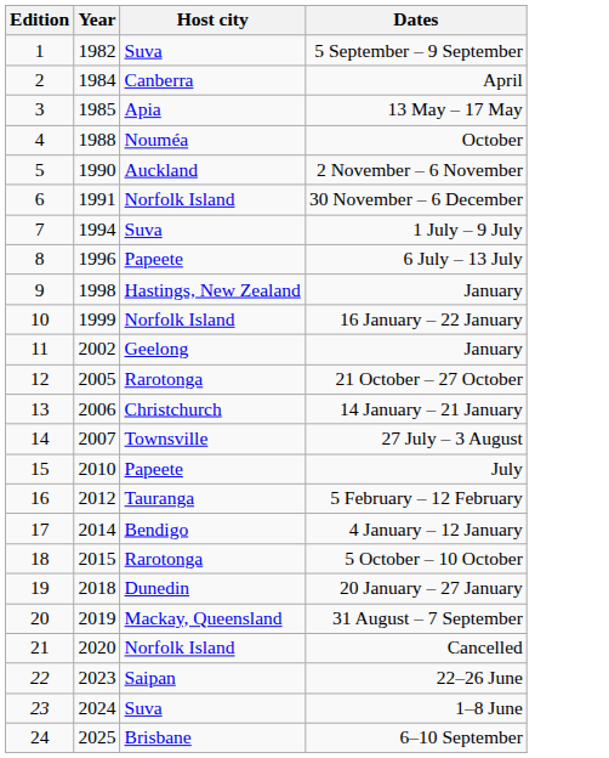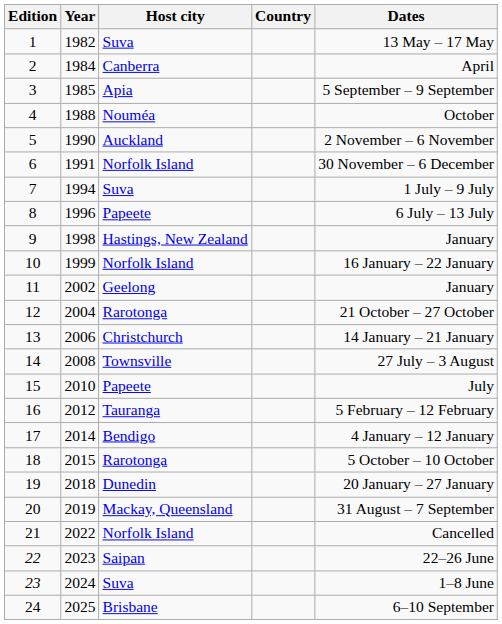+ column: Country
1 | Dates: 5 September – 9 September -> 13 May – 17 May
3 | Dates: 13 May – 17 May -> 5 September – 9 September
12 | Year: 2005 -> 2004
14 | Year: 2007 -> 2008
21 | Year: 2020 -> 2022
